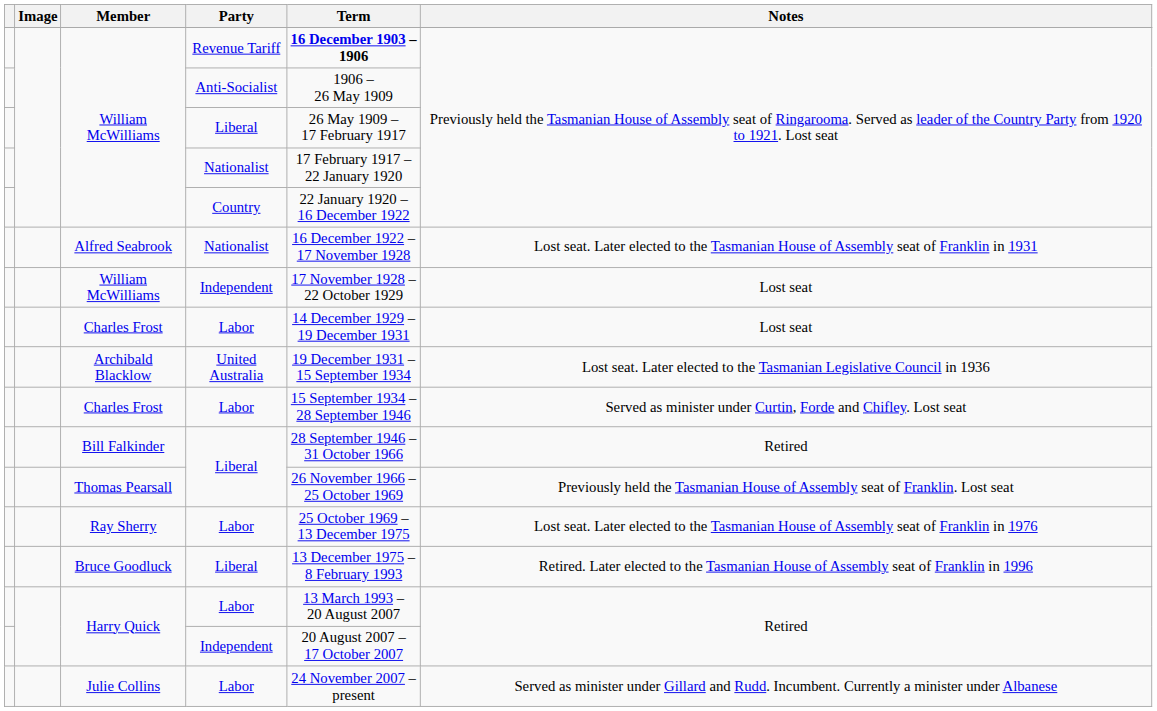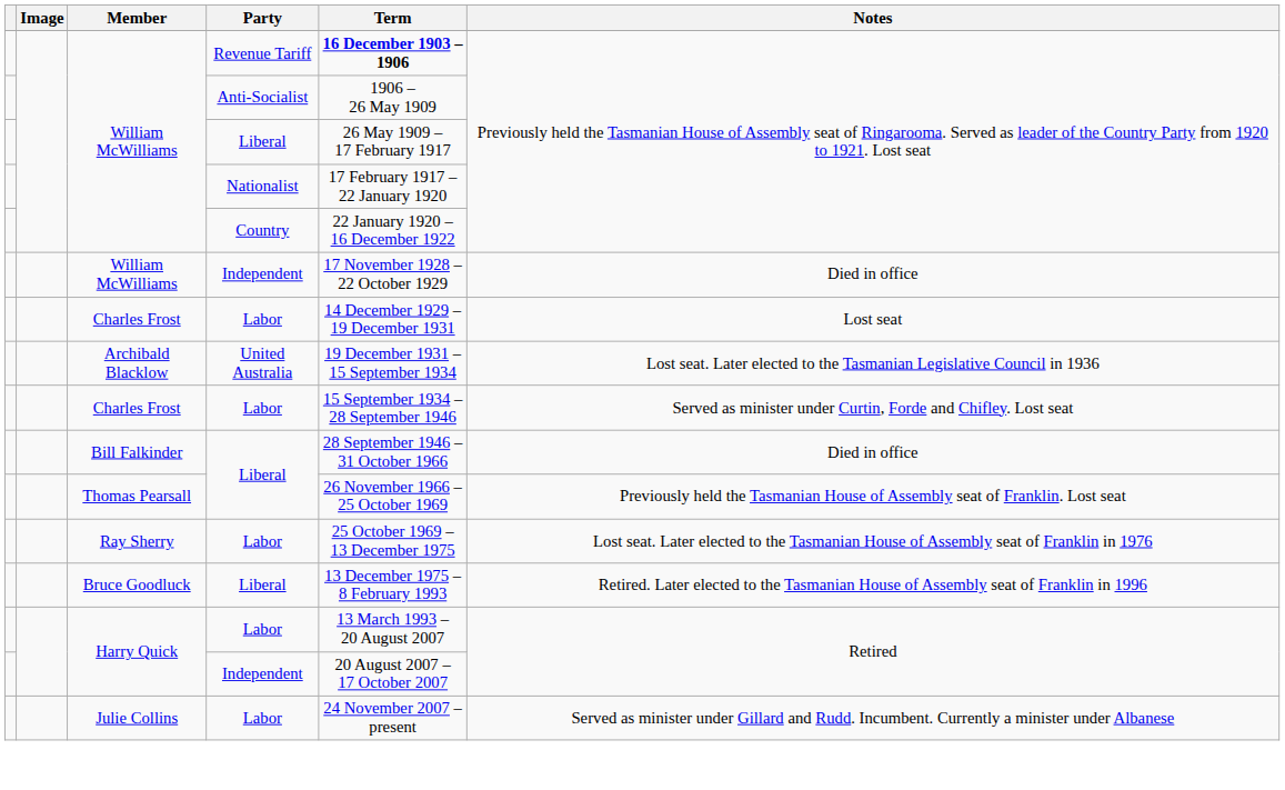- row: Alfred Seabrook | Nationalist | 16 December 1922 – 17 November 1928 | Lost seat. Later elected to the Tasmanian House of Assembly seat of Franklin in 1931
William McWilliams / Independent | Notes: Lost seat -> Died in office
Bill Falkinder | Notes: Retired -> Died in office
